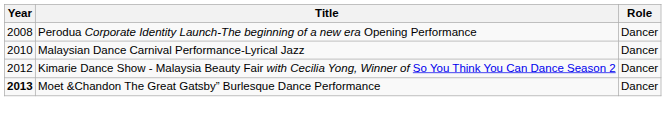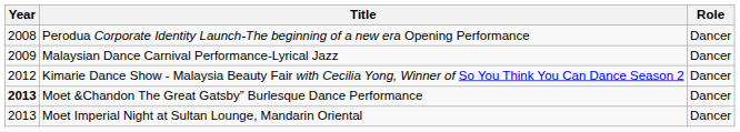Malaysian Dance Carnival Performance-Lyrical Jazz | Year: 2010 -> 2009
+ row: 2013 | Moet Imperial Night at Sultan Lounge, Mandarin Oriental | Dancer
